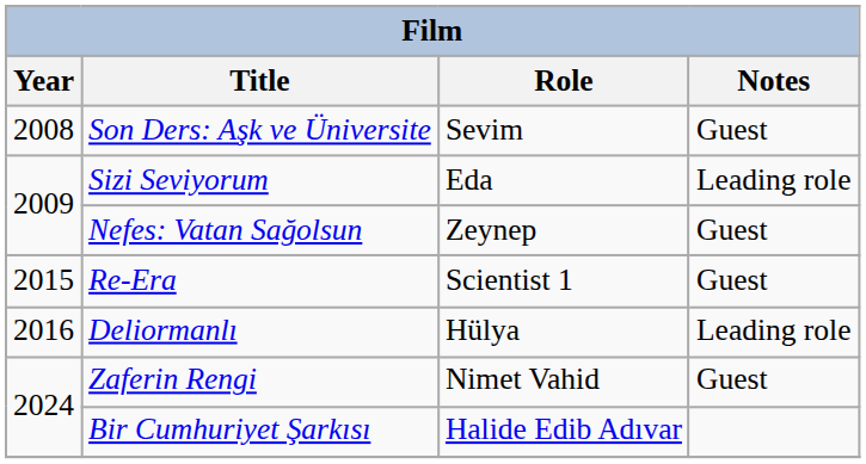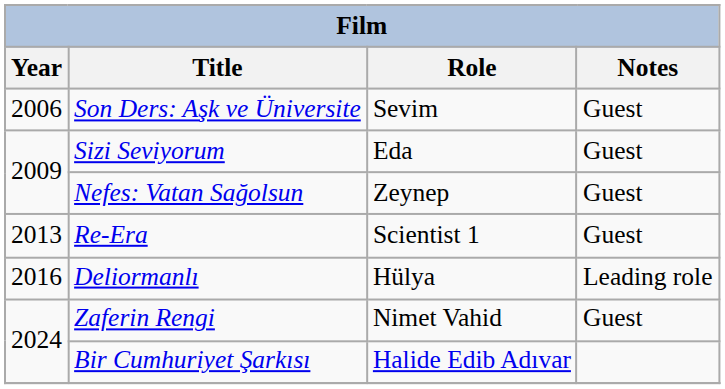Son Ders: Aşk ve Üniversite | Year: 2008 -> 2006
Sizi Seviyorum | Notes: Leading role -> Guest
Re-Era | Year: 2015 -> 2013
